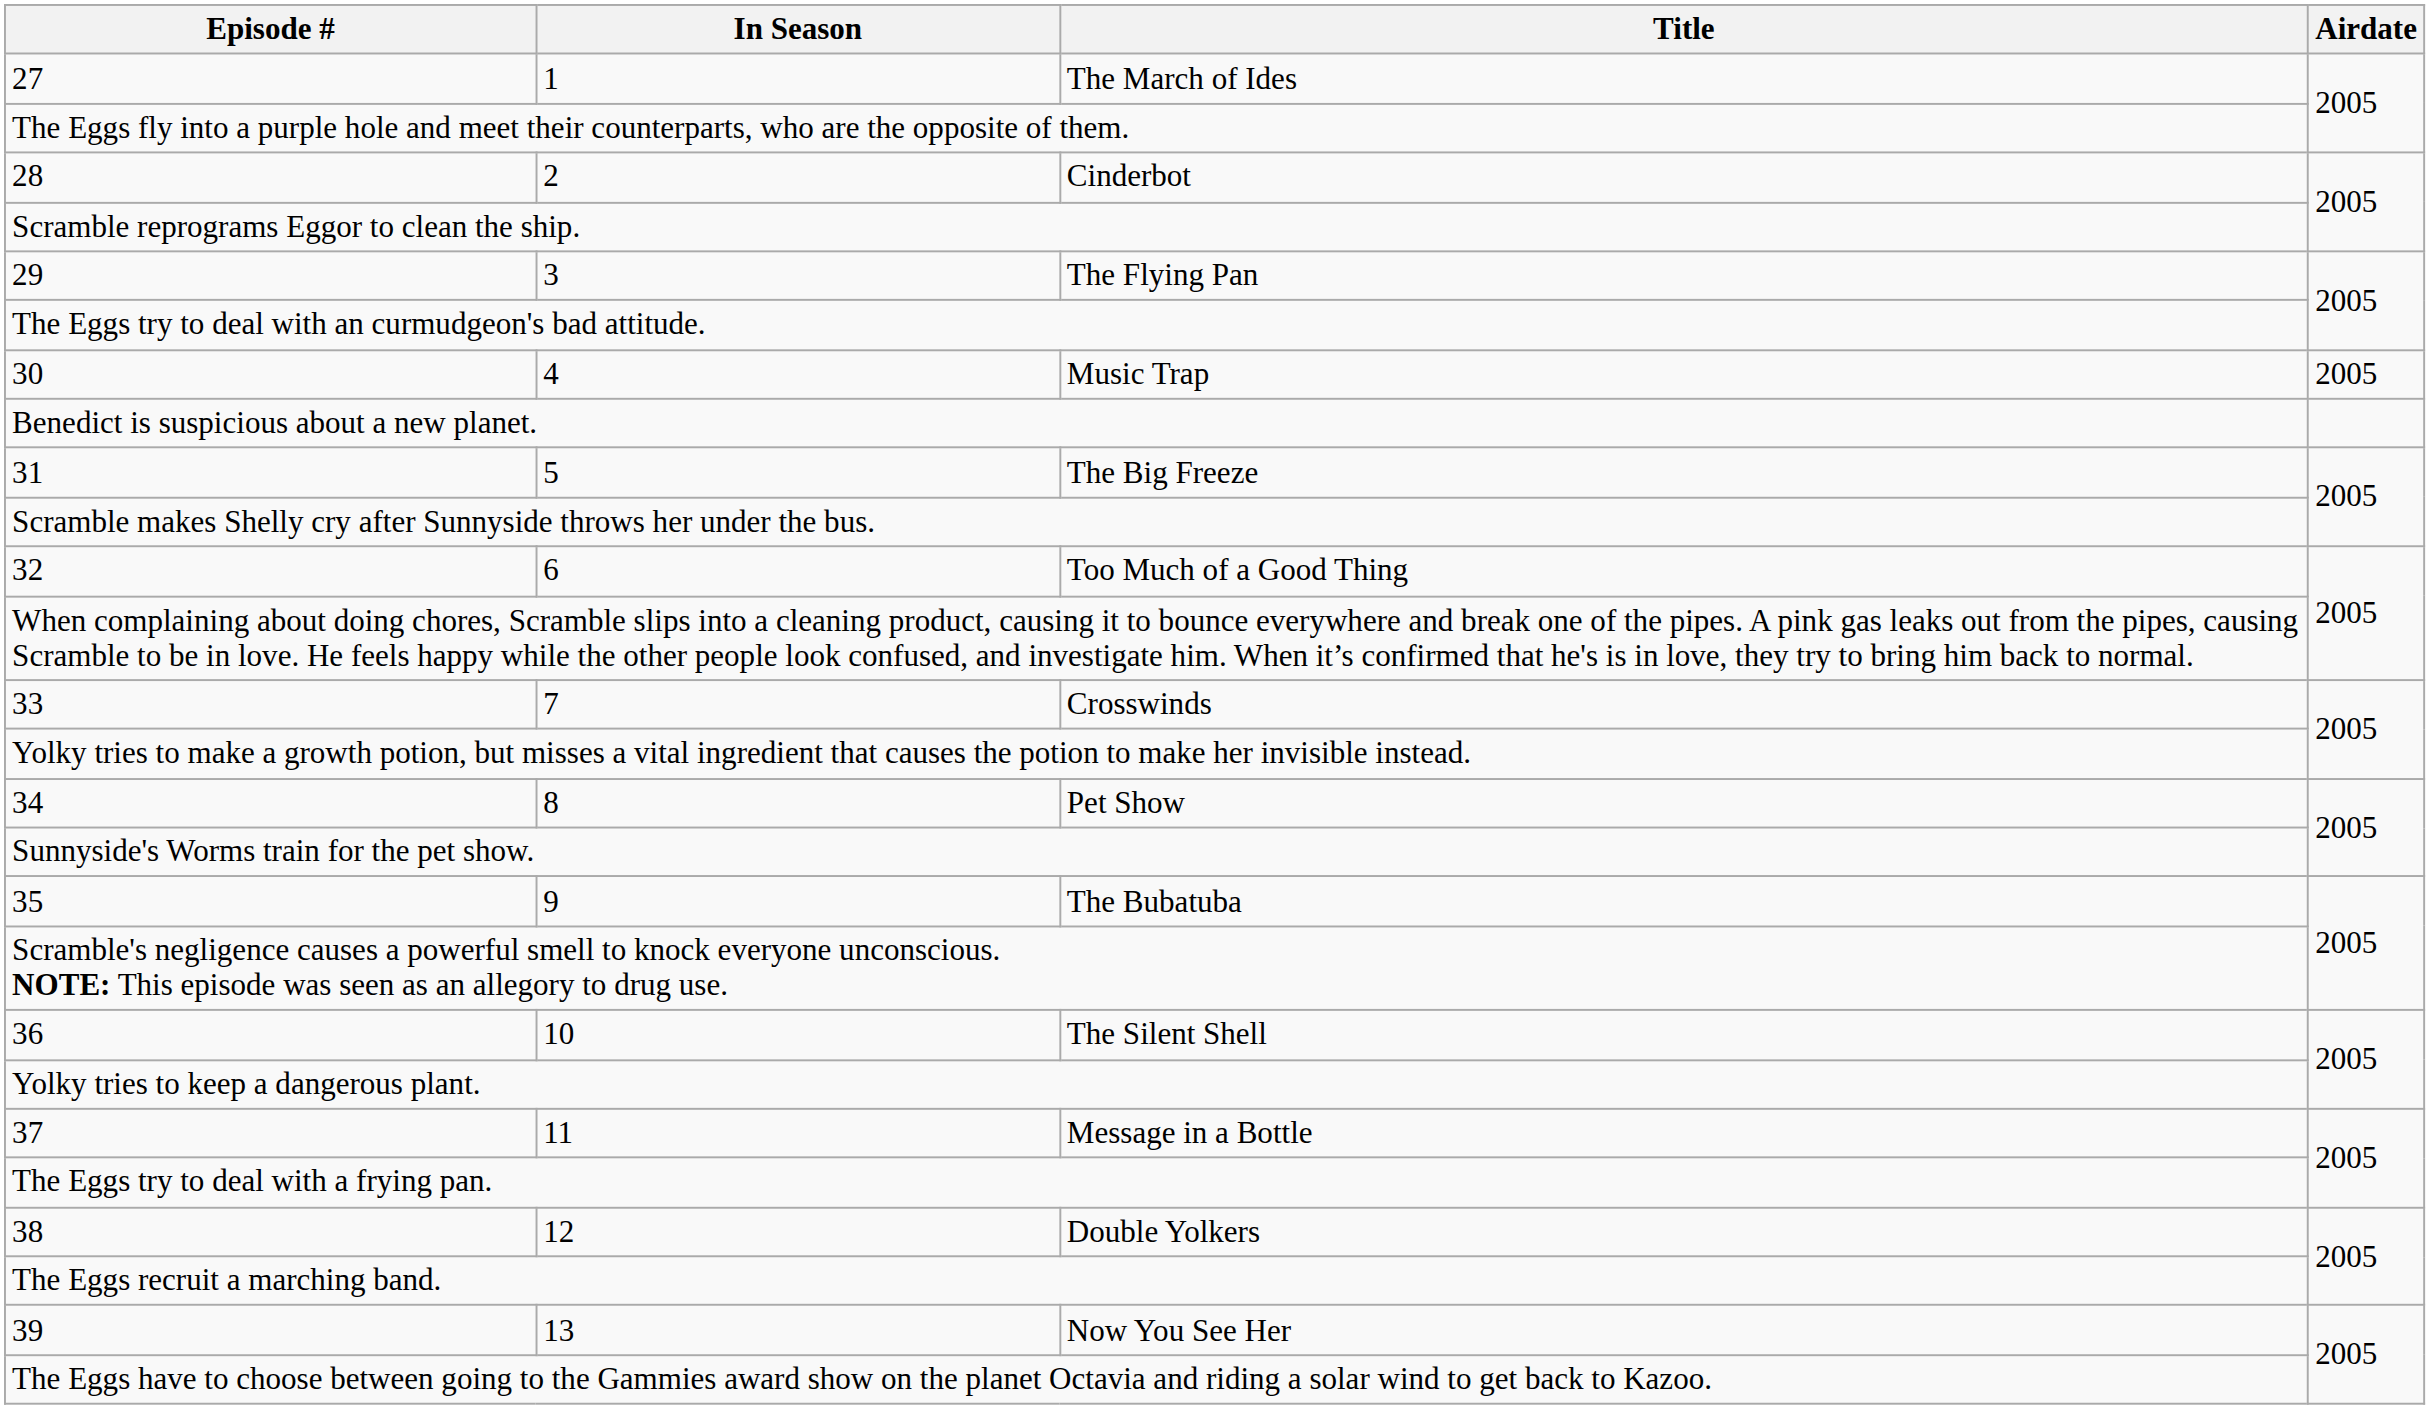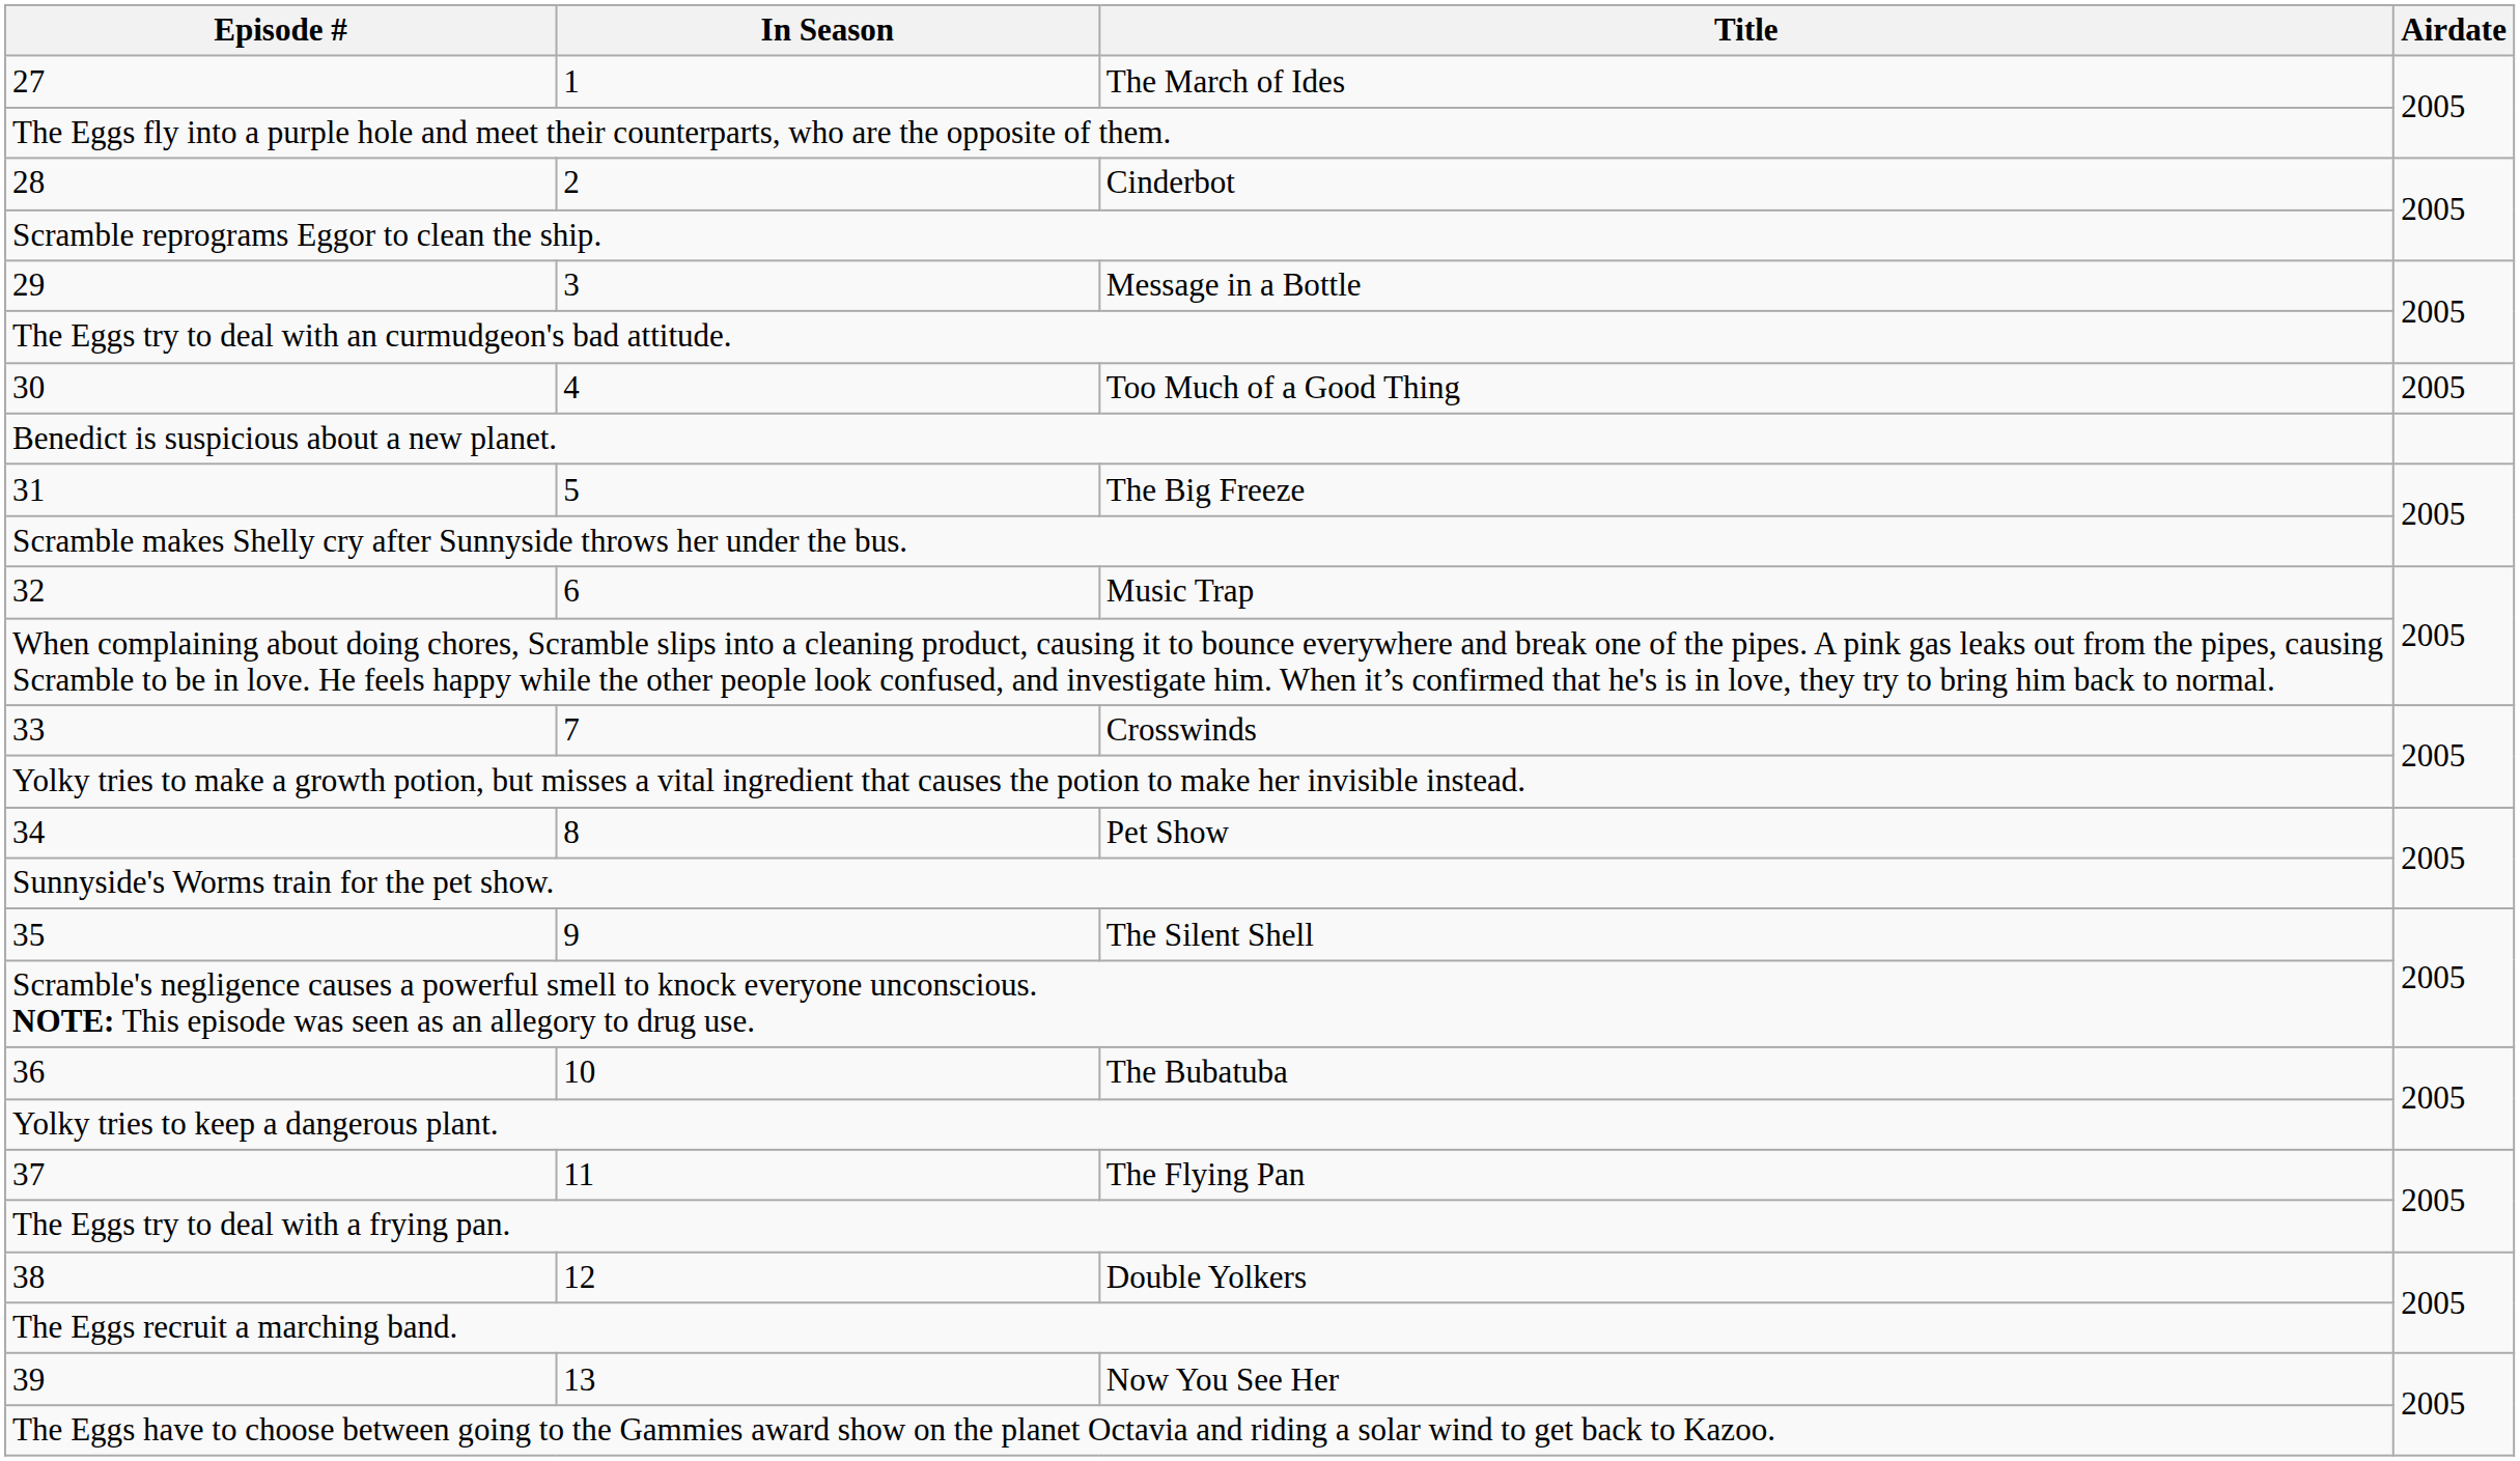29 | Title: The Flying Pan -> Message in a Bottle
30 | Title: Music Trap -> Too Much of a Good Thing
32 | Title: Too Much of a Good Thing -> Music Trap
35 | Title: The Bubatuba -> The Silent Shell
36 | Title: The Silent Shell -> The Bubatuba
37 | Title: Message in a Bottle -> The Flying Pan
